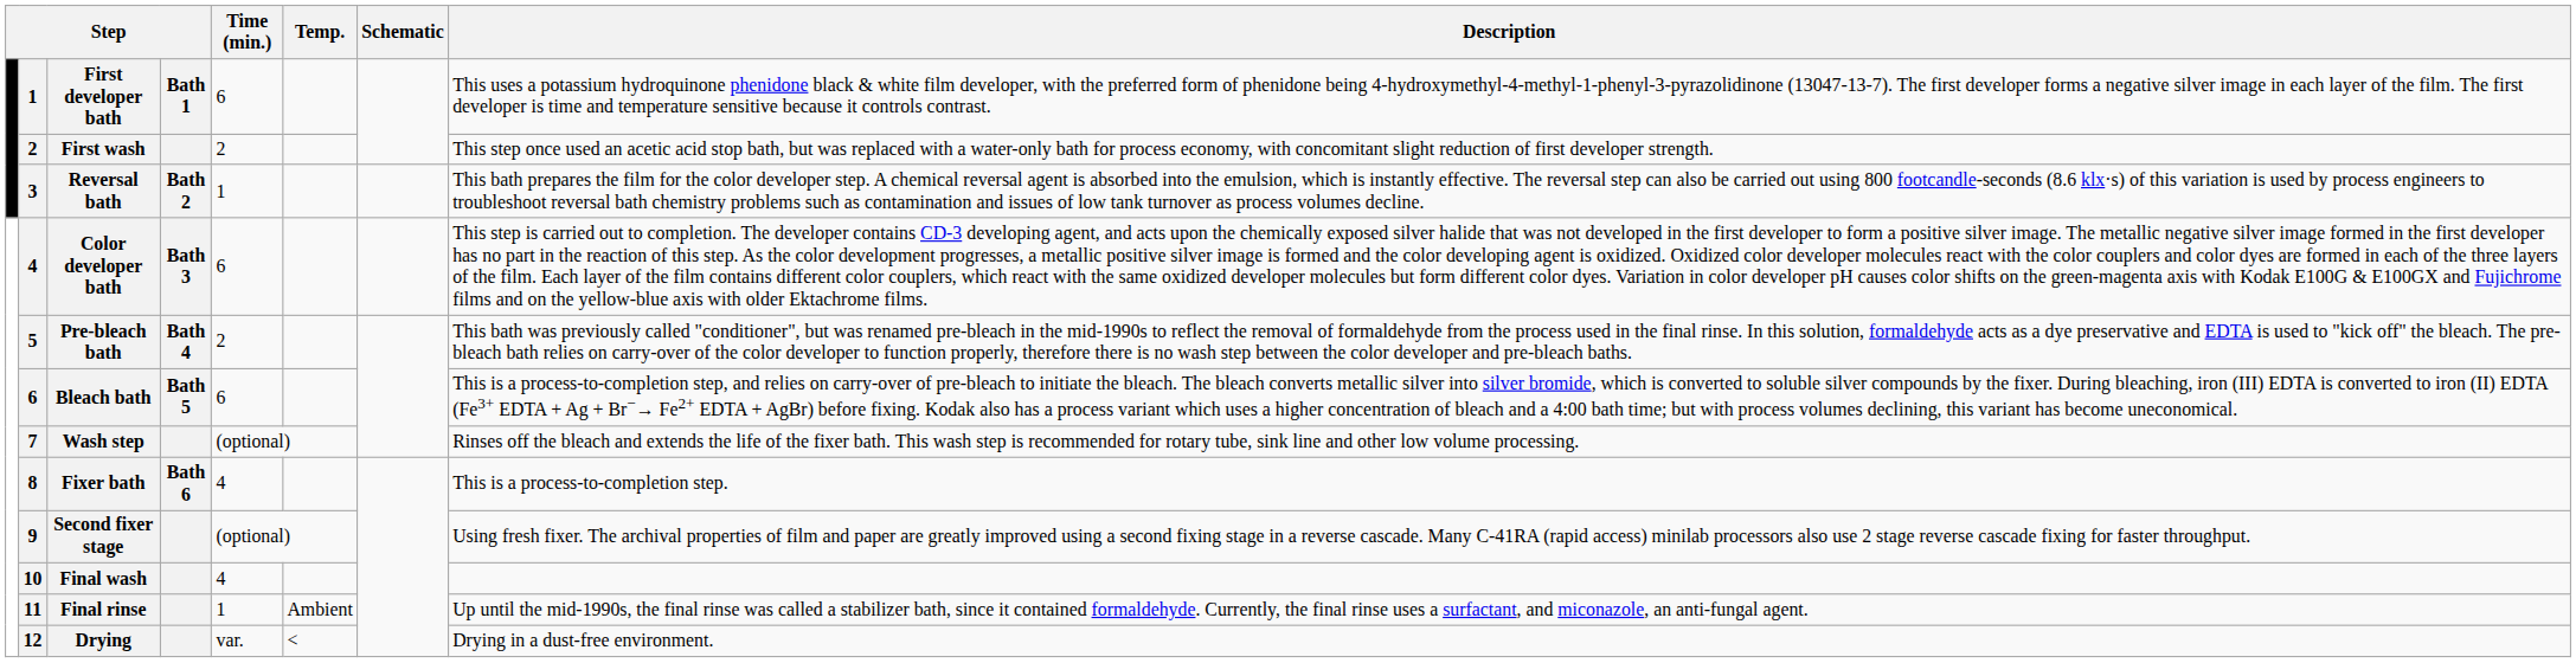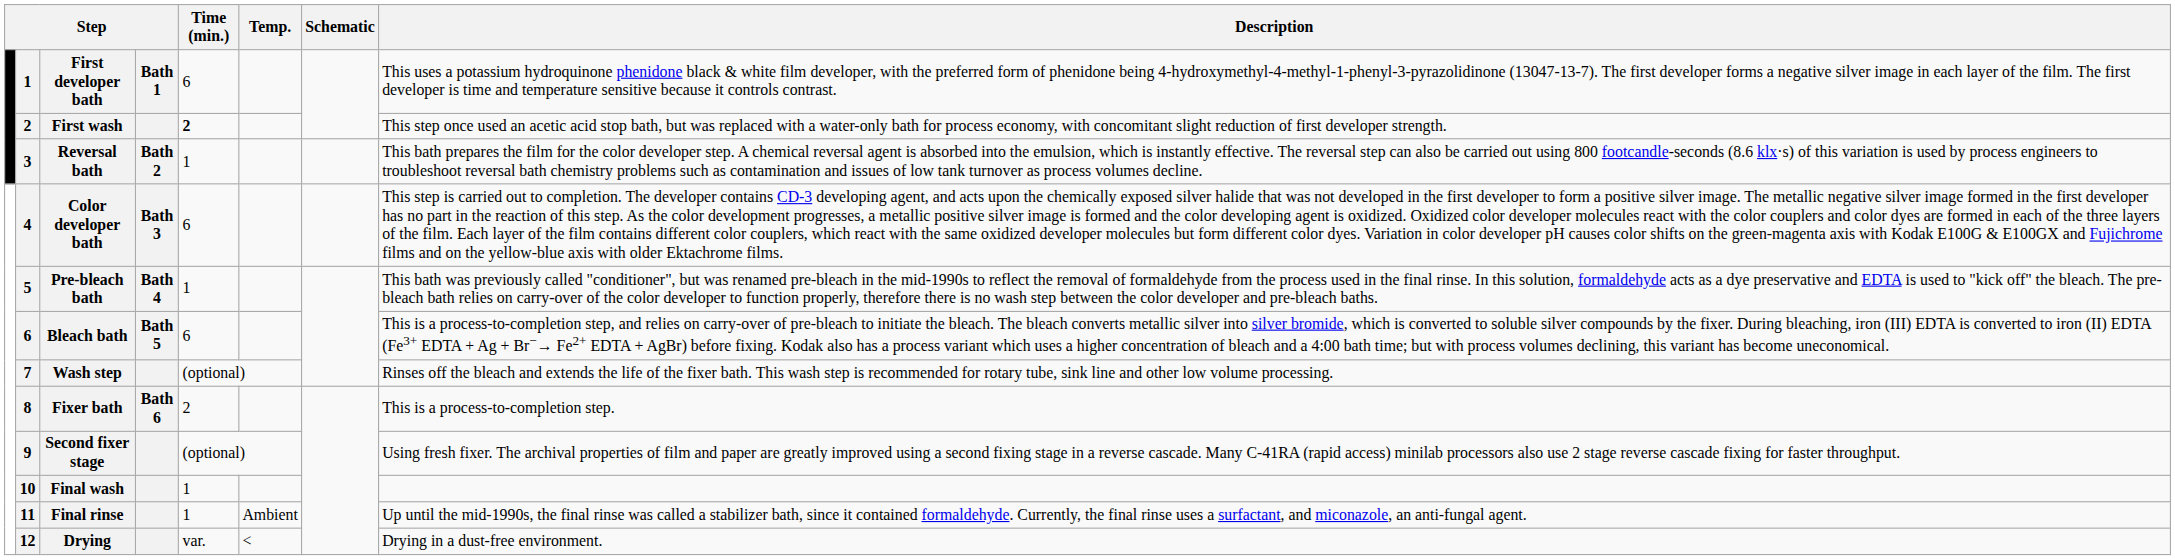First wash | Time (min.): normal -> bold
Pre-bleach bath | Time (min.): 2 -> 1
Fixer bath | Time (min.): 4 -> 2
Final wash | Time (min.): 4 -> 1
